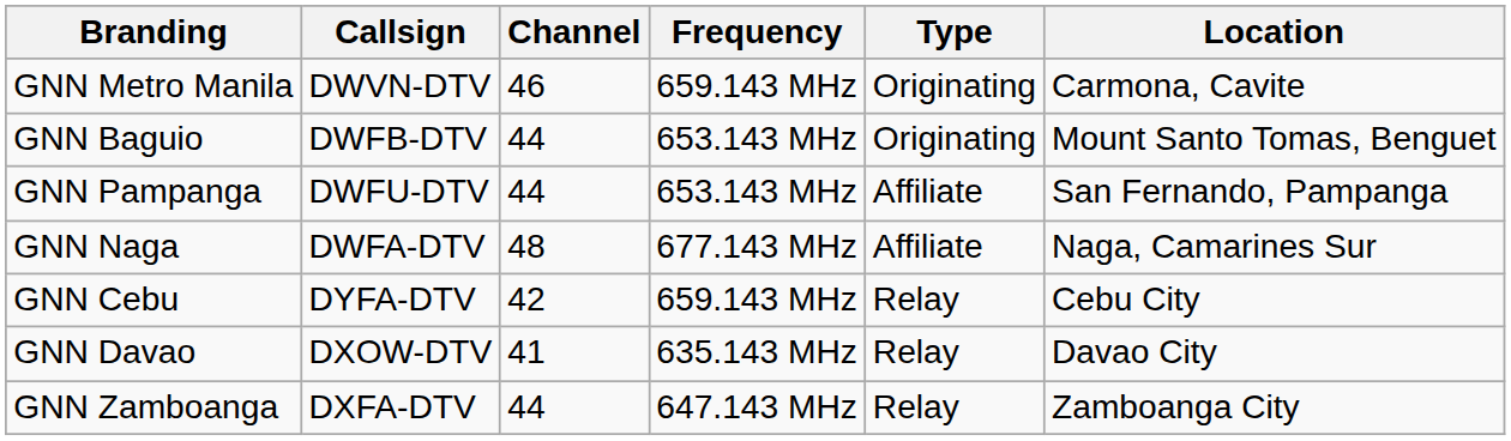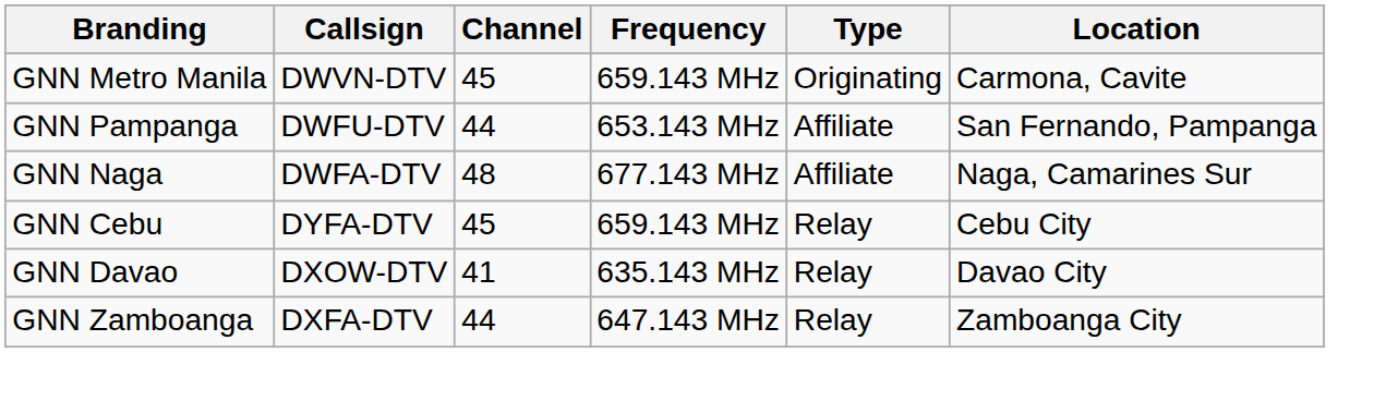GNN Metro Manila | Channel: 46 -> 45
- row: GNN Baguio | DWFB-DTV | 44 | 653.143 MHz | Originating | Mount Santo Tomas, Benguet
GNN Cebu | Channel: 42 -> 45
